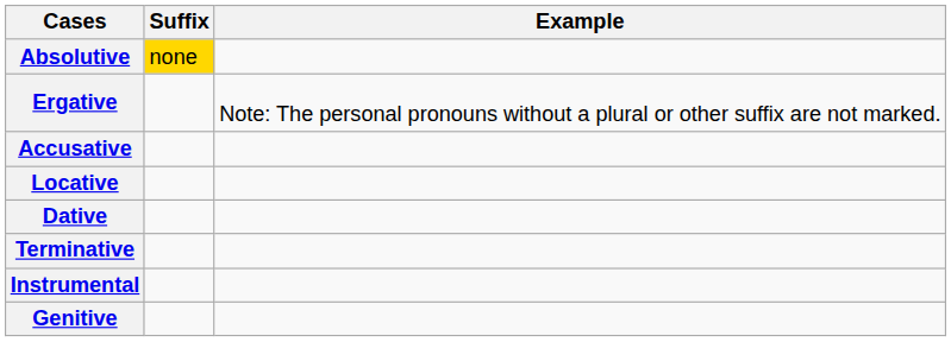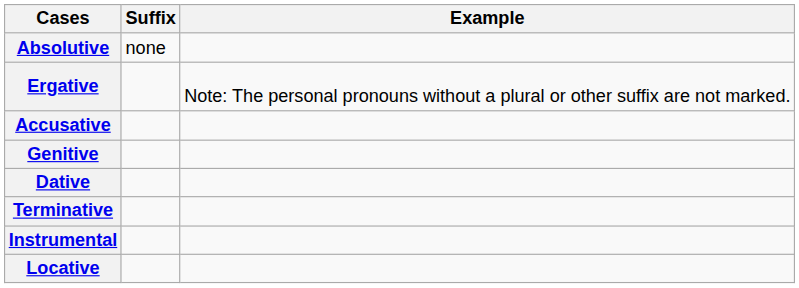Absolutive | Suffix: gold background -> no background
rows swapped: Genitive <-> Locative
